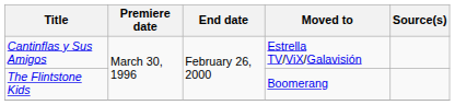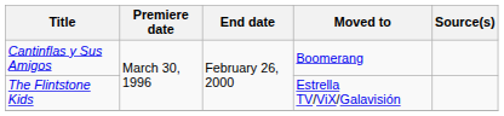Cantinflas y Sus Amigos | Moved to: Estrella TV/ViX/Galavisión -> Boomerang
The Flintstone Kids | Moved to: Boomerang -> Estrella TV/ViX/Galavisión
